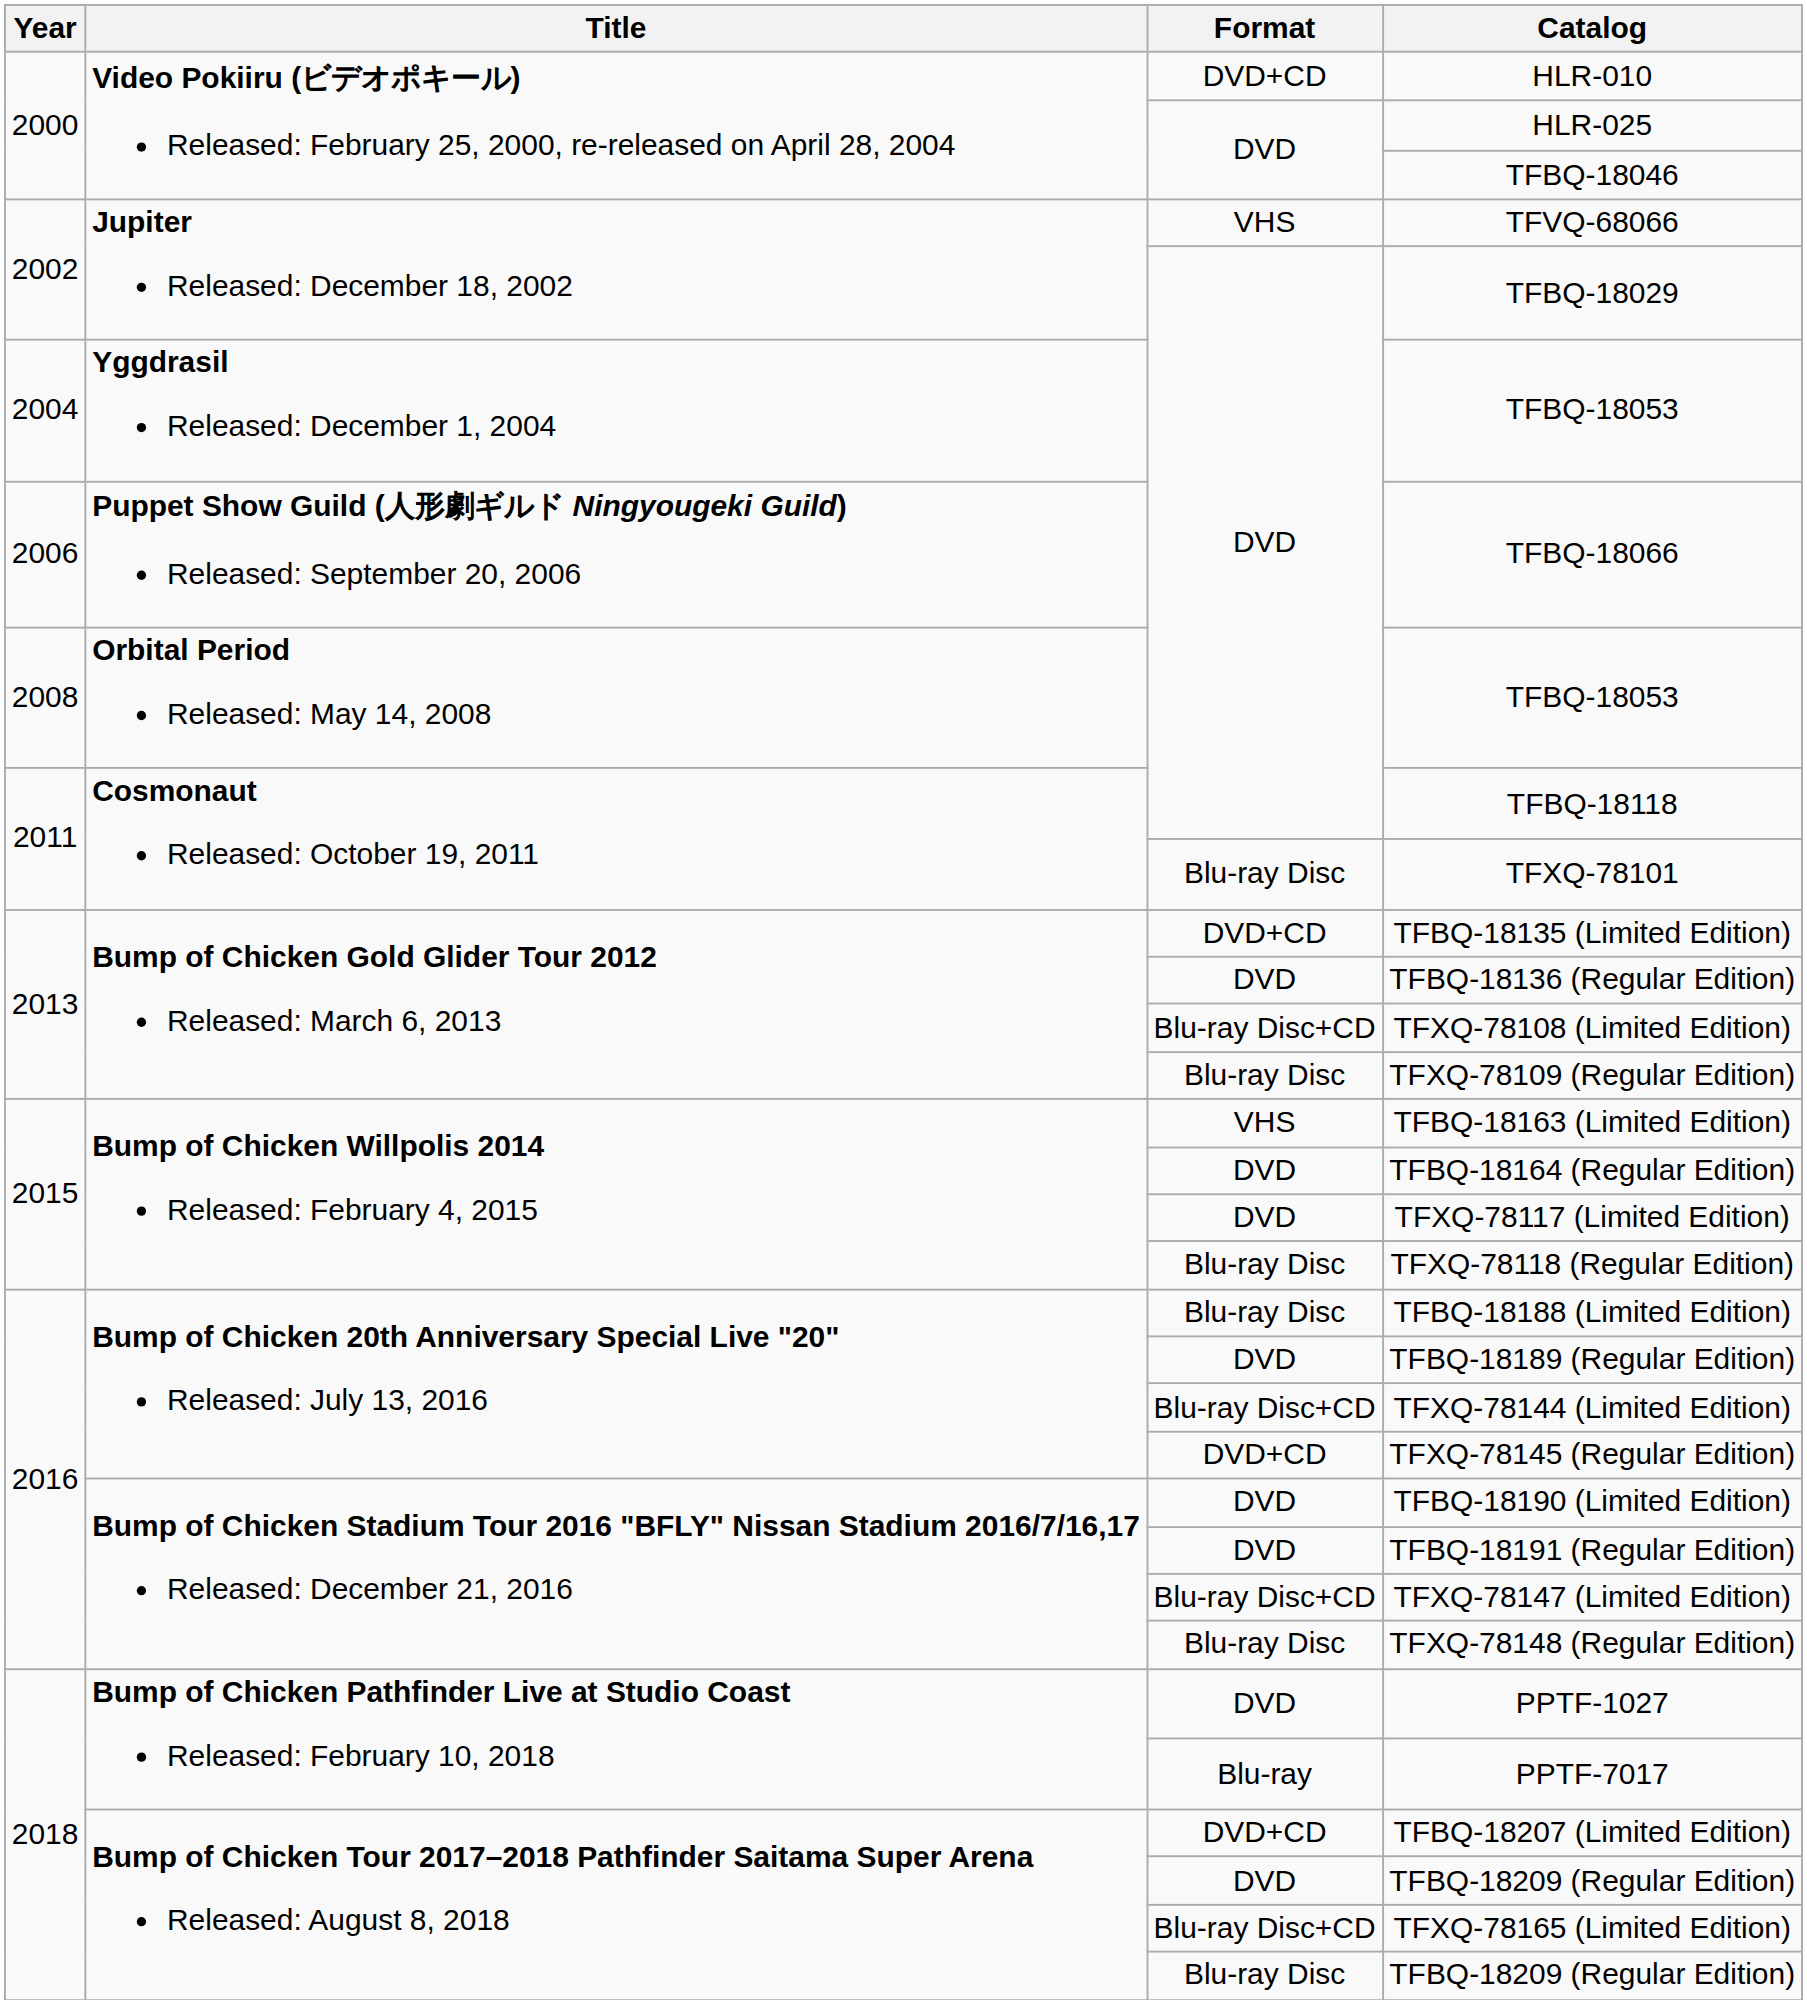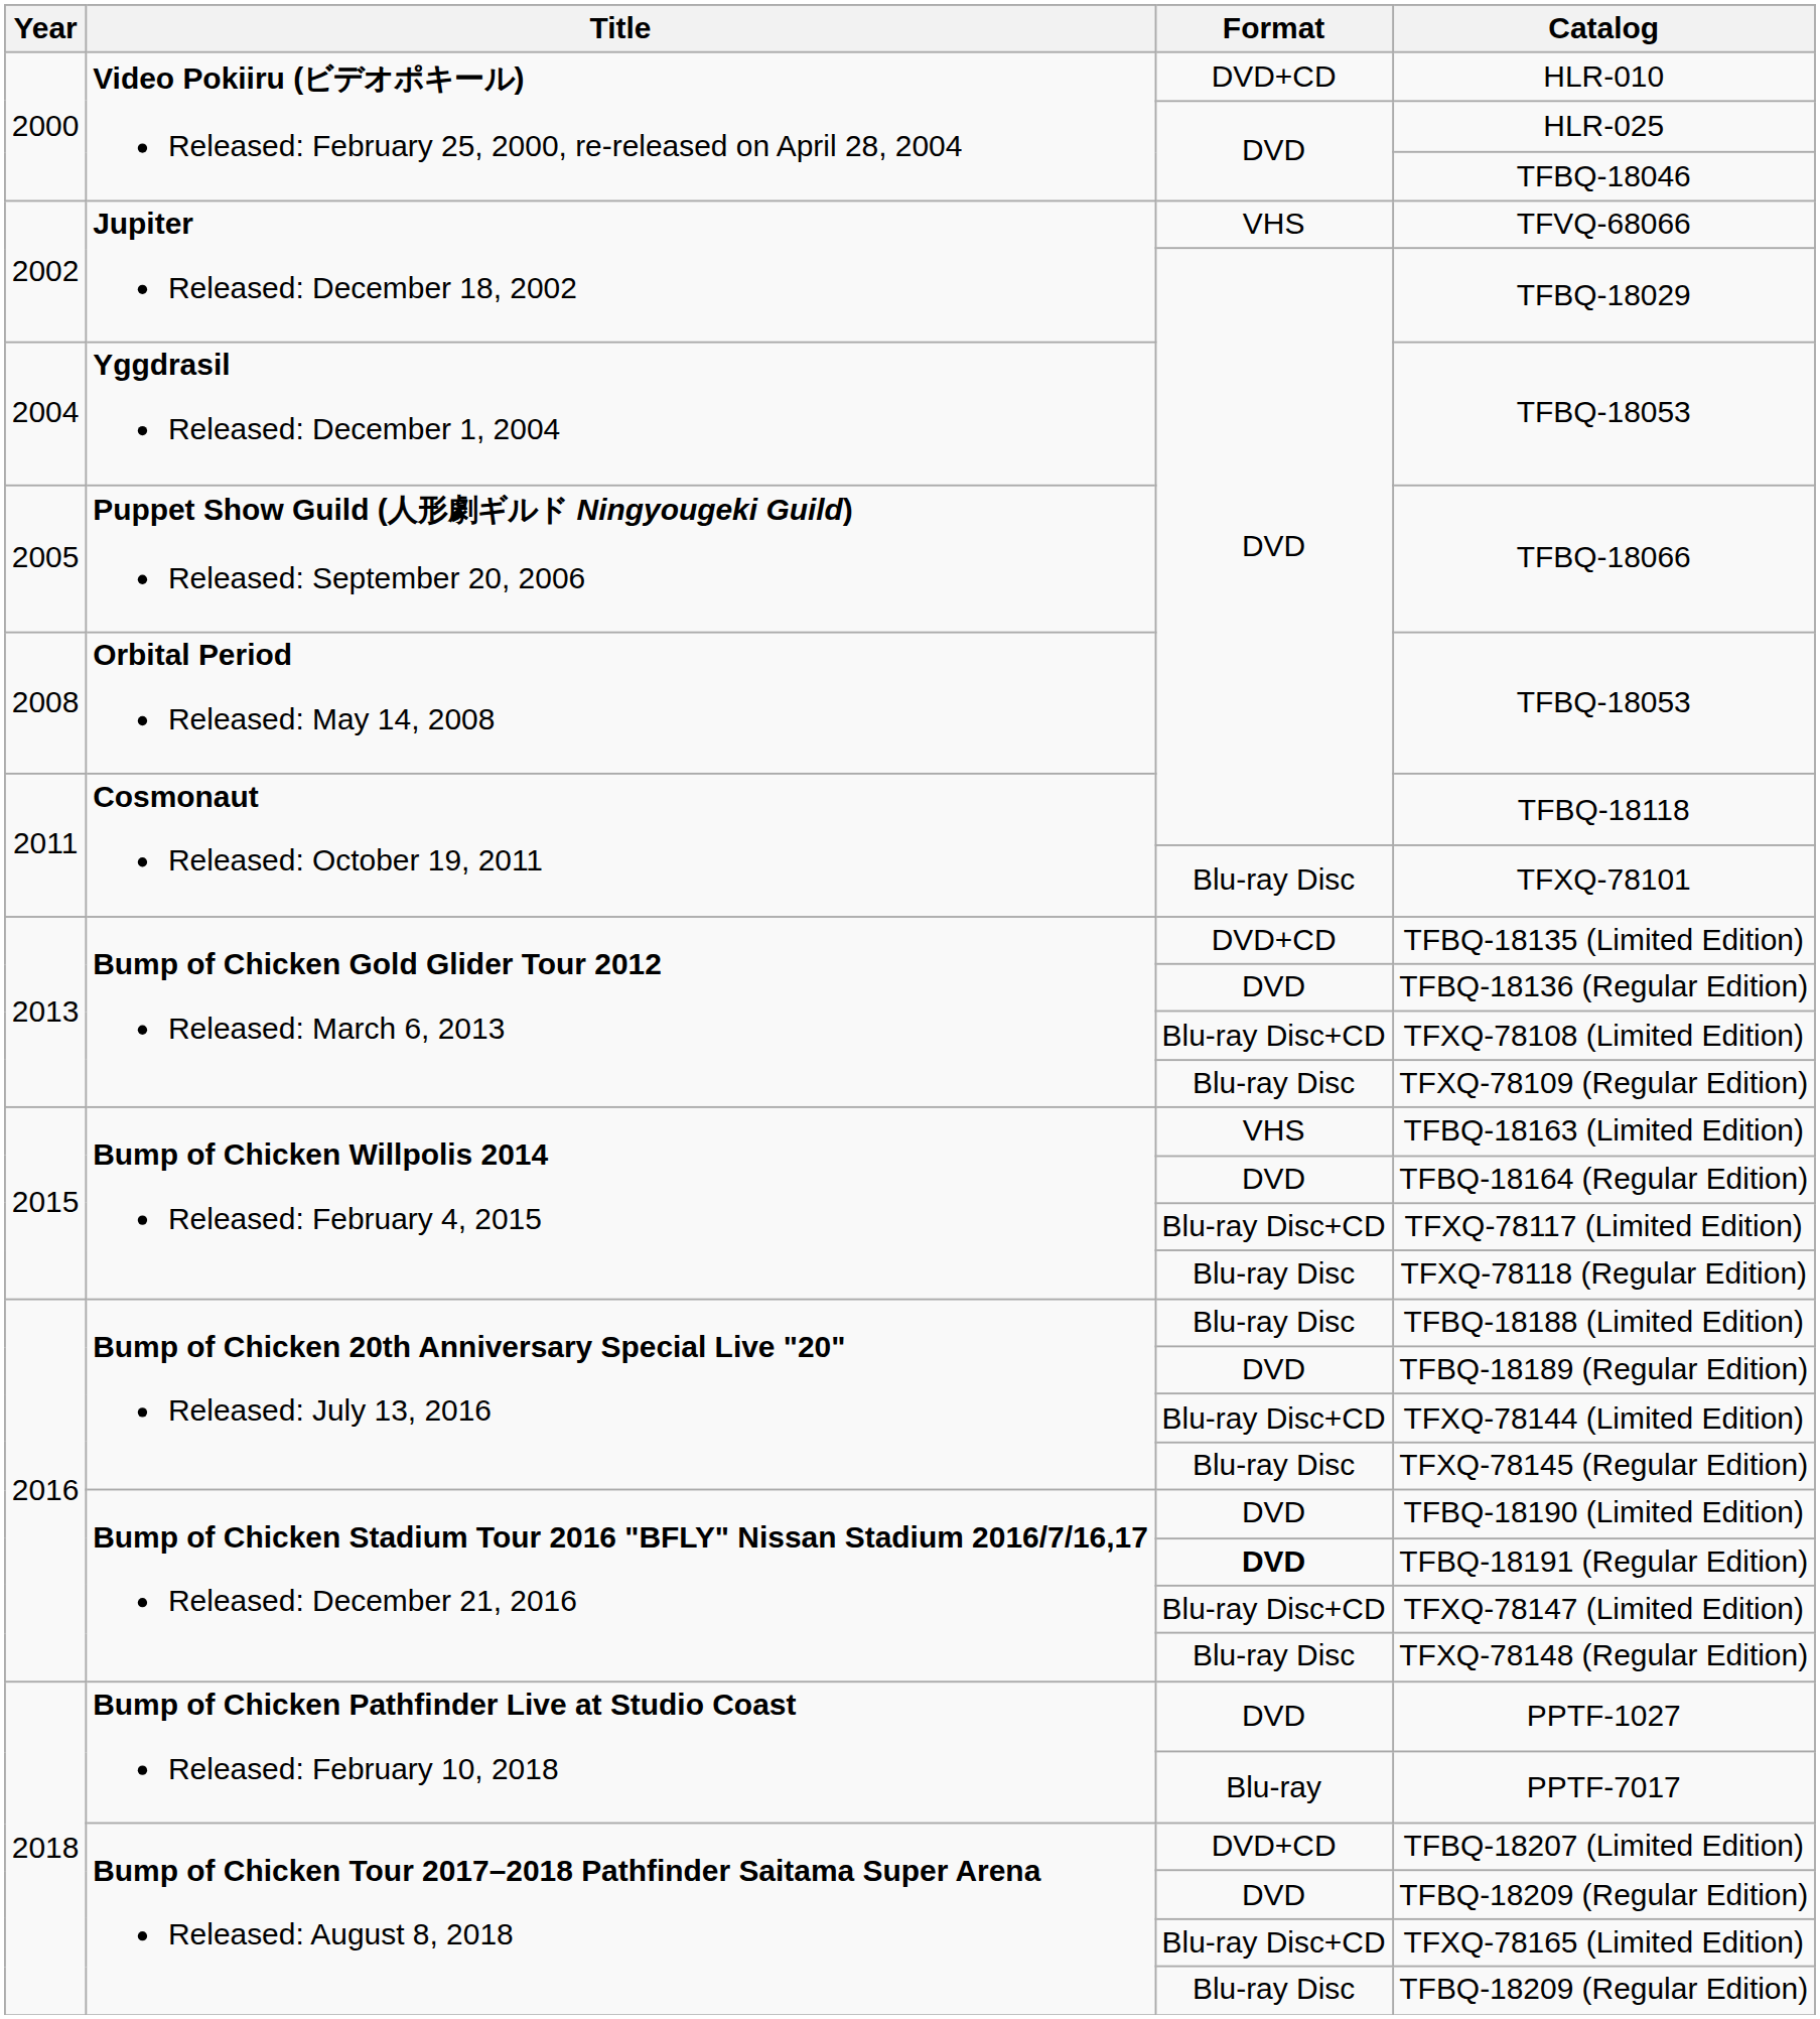TFBQ-18066 | Year: 2006 -> 2005
TFXQ-78117 (Limited Edition) | Format: DVD -> Blu-ray Disc+CD
TFXQ-78145 (Regular Edition) | Format: DVD+CD -> Blu-ray Disc
TFBQ-18191 (Regular Edition) | Format: normal -> bold
